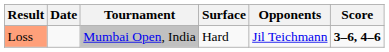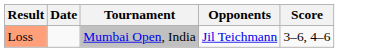- column: Surface | Hard
Loss | Score: bold -> normal
